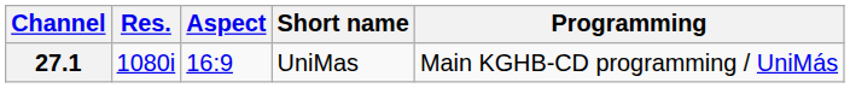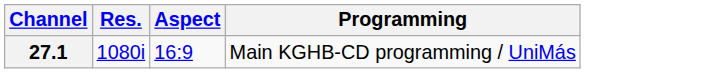- column: Short name | UniMas
